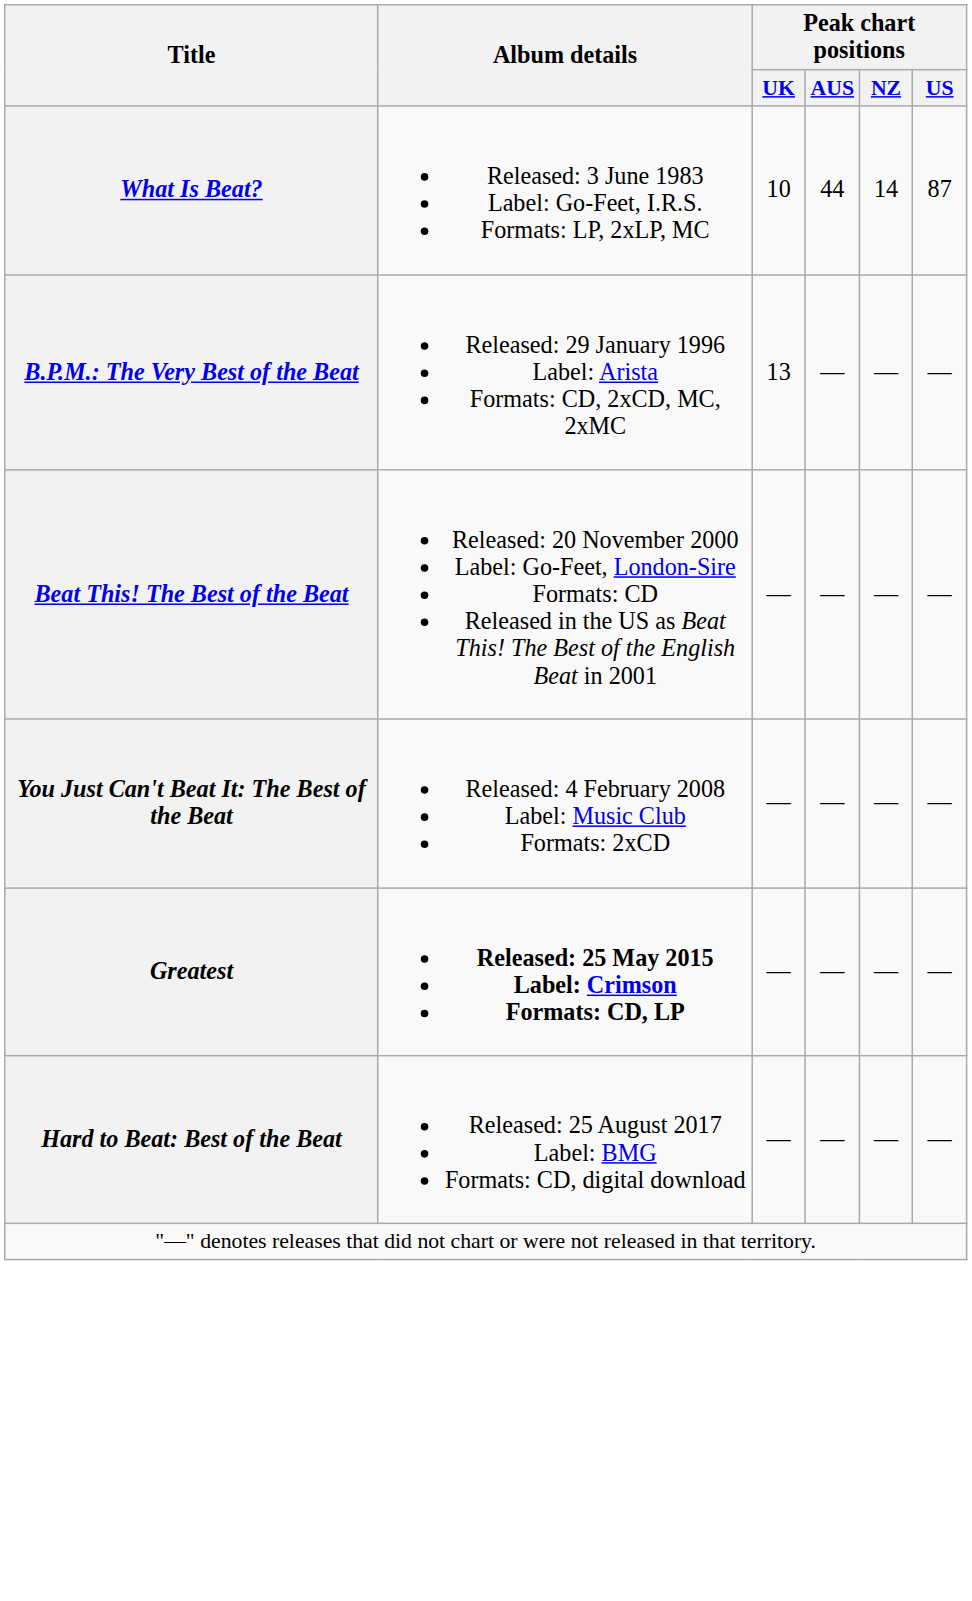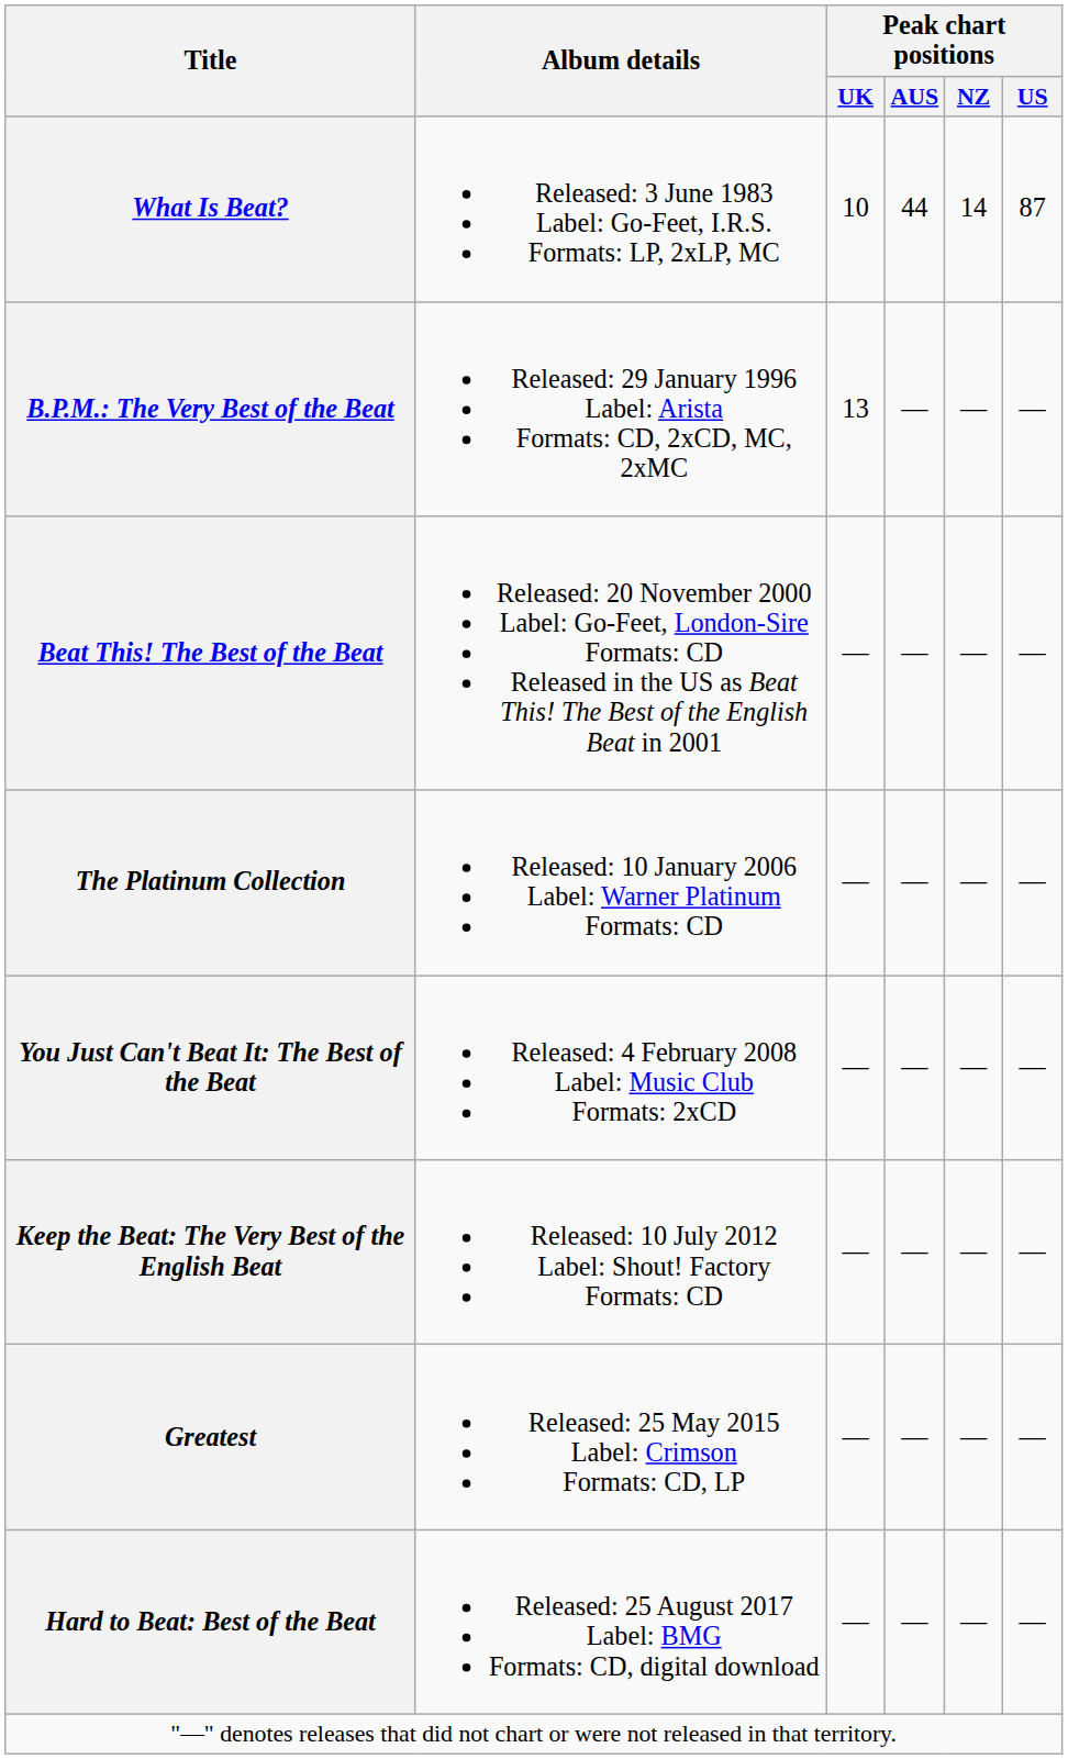+ row: The Platinum Collection | Released: 10 January 2006 Label: Warner Platinum Formats: CD | — | — | — | —
+ row: Keep the Beat: The Very Best of the English Beat | Released: 10 July 2012 Label: Shout! Factory Formats: CD | — | — | — | —
Greatest | Album details: bold -> normal
